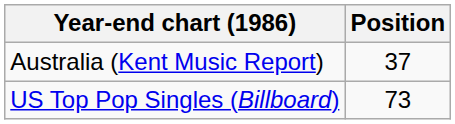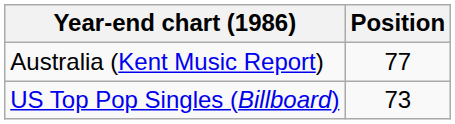Australia (Kent Music Report) | Position: 37 -> 77
